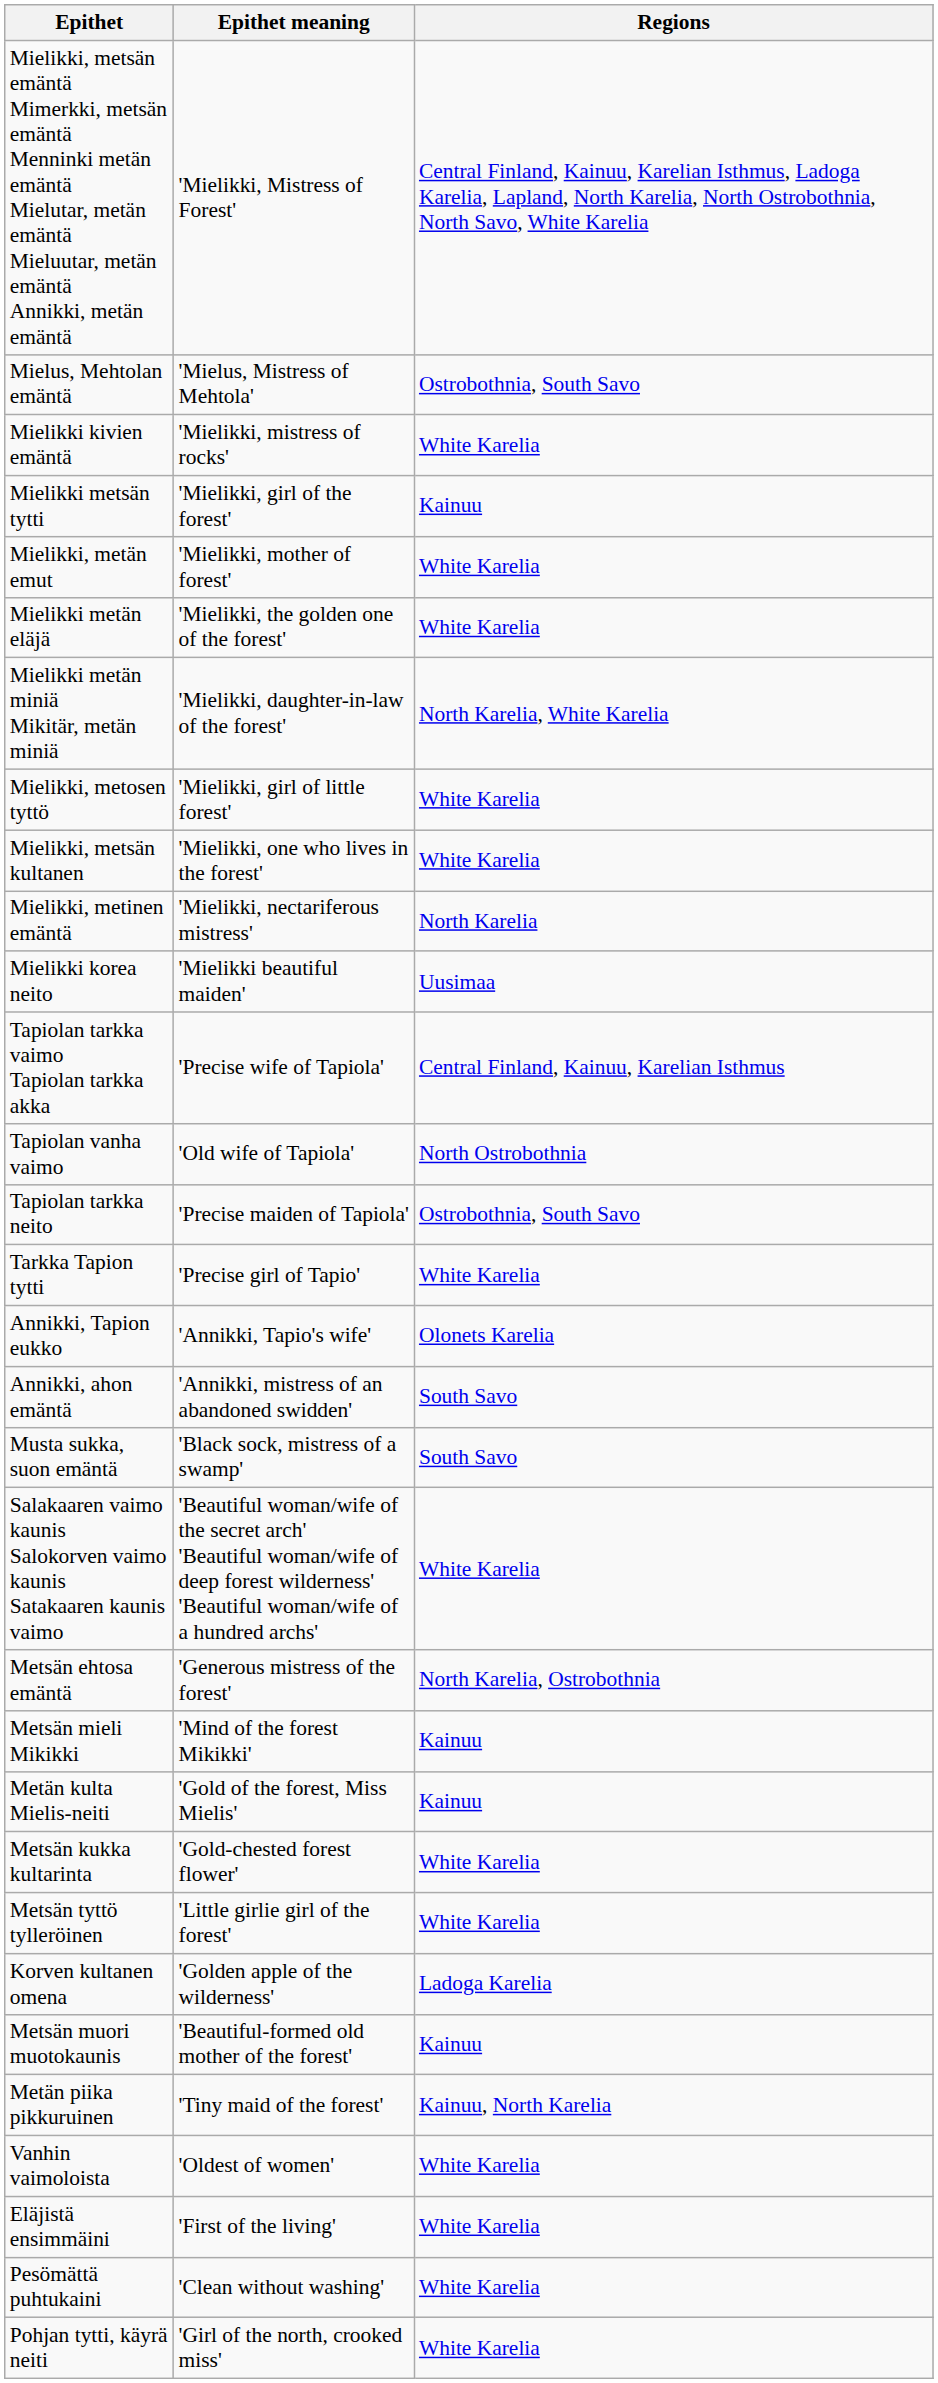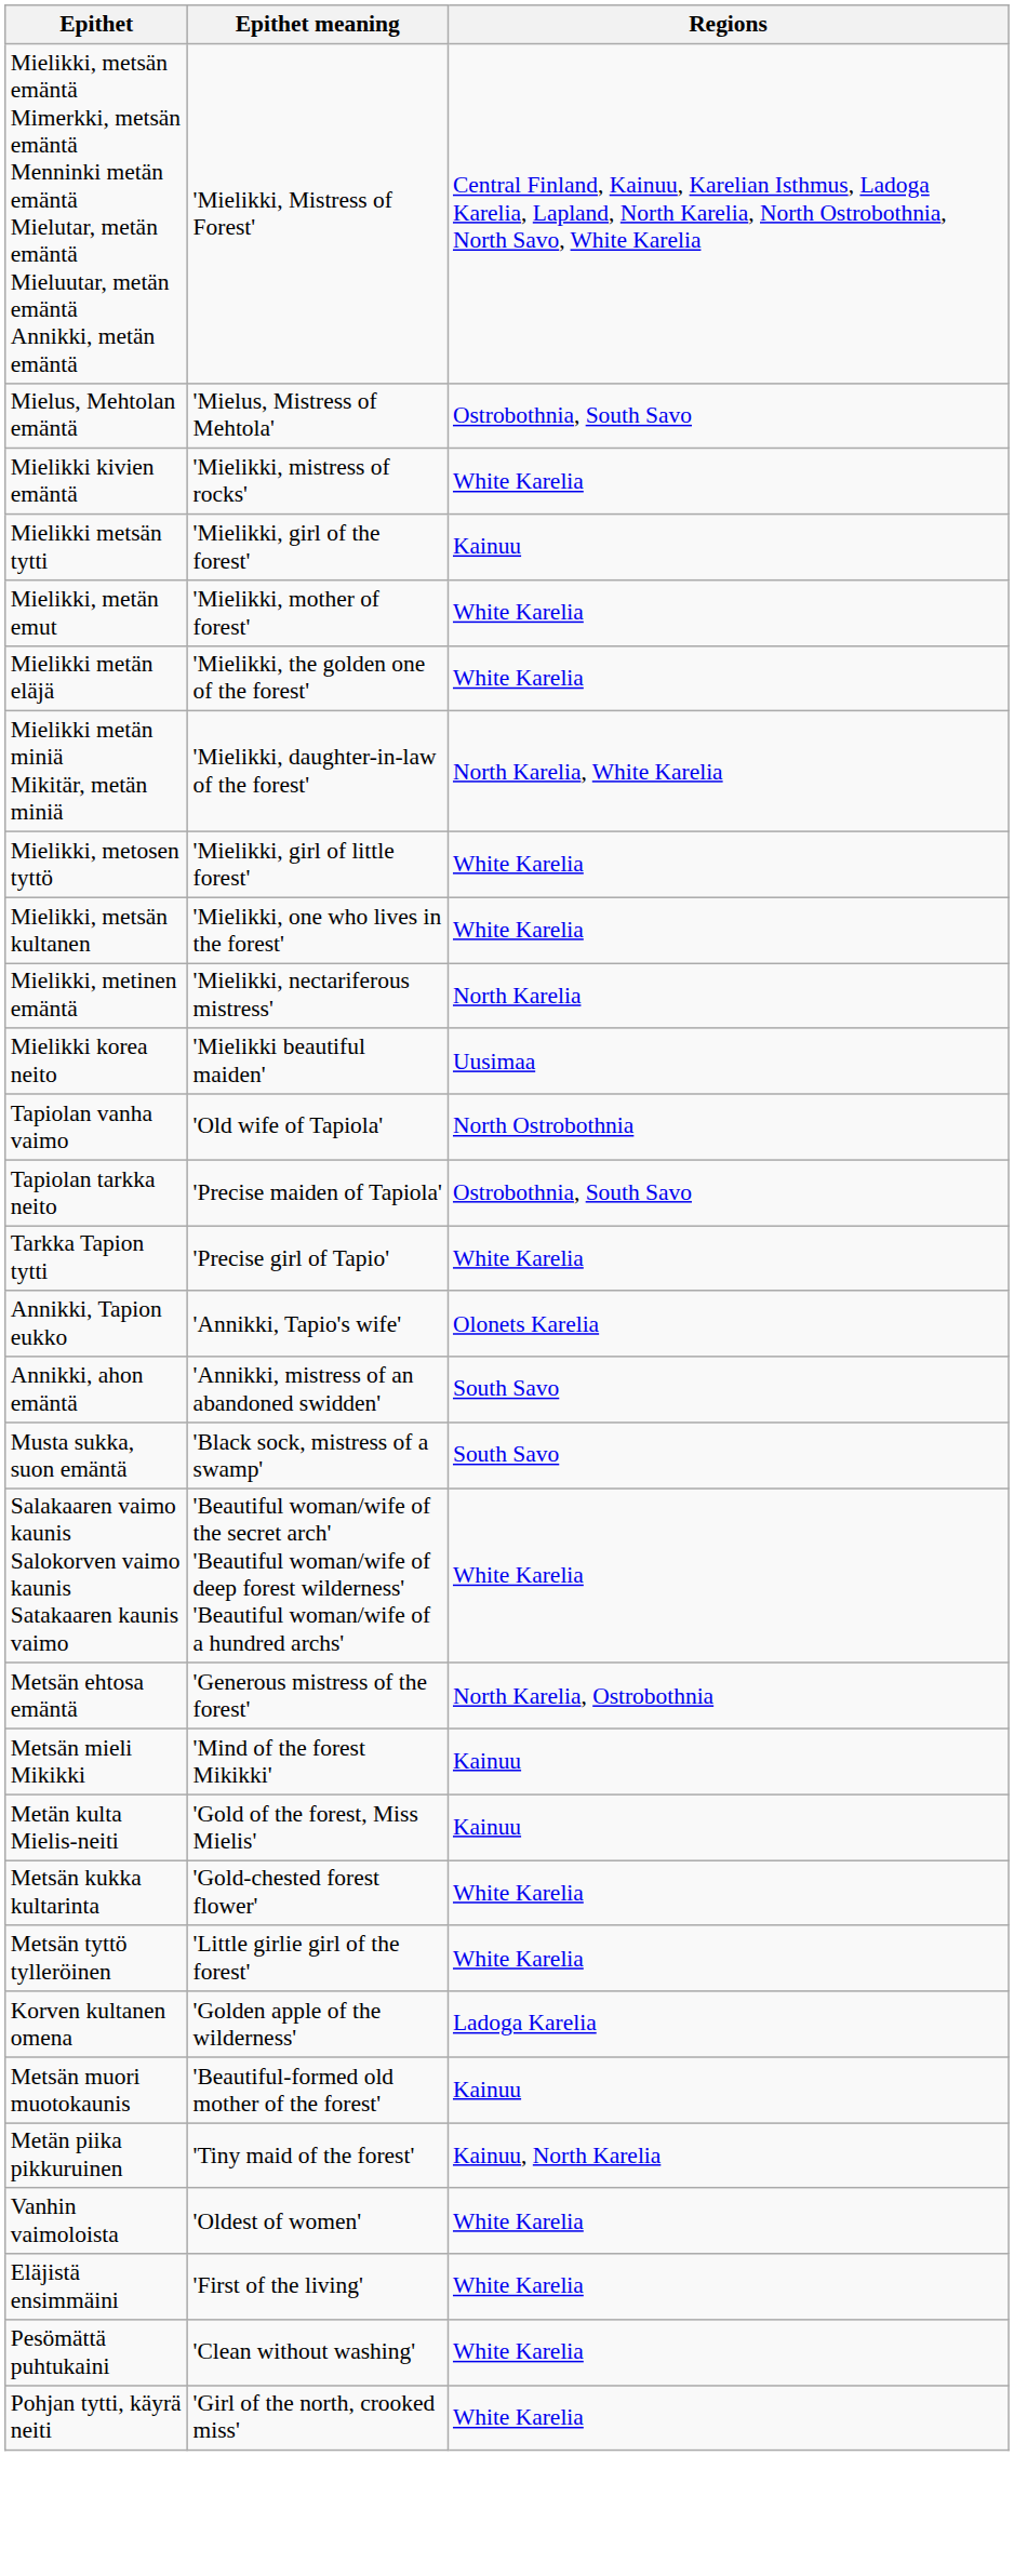- row: Tapiolan tarkka vaimo Tapiolan tarkka akka | 'Precise wife of Tapiola' | Central Finland, Kainuu, Karelian Isthmus
